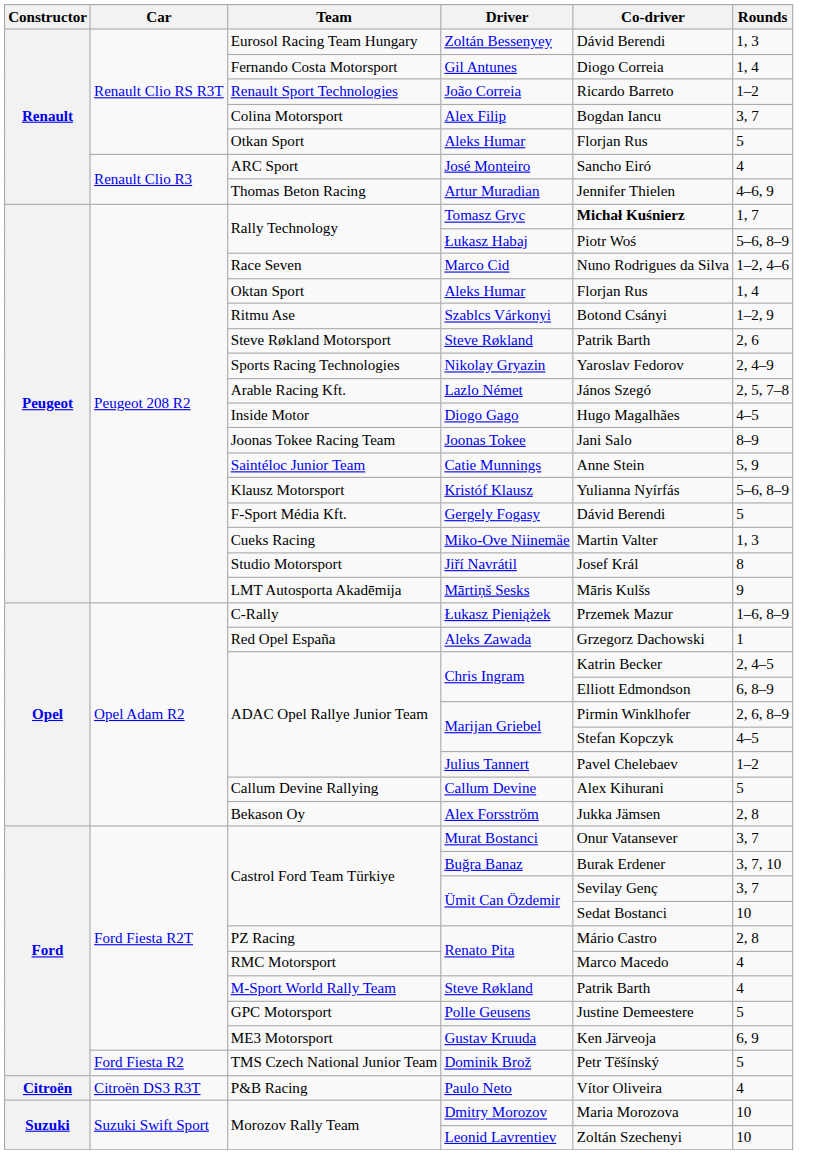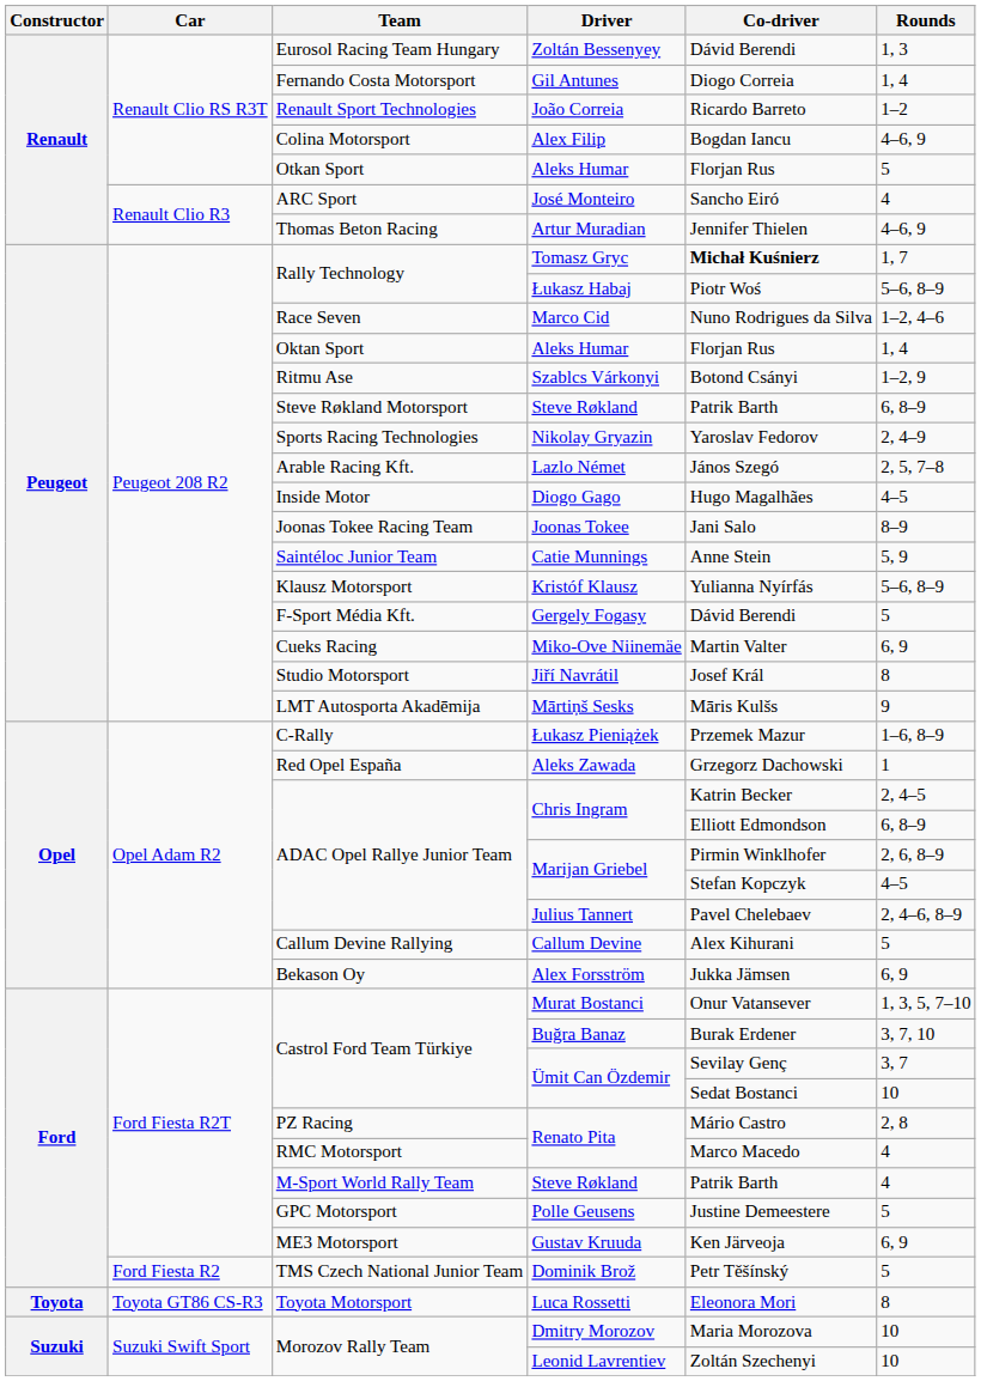Alex Filip | Rounds: 3, 7 -> 4–6, 9
Steve Røkland Motorsport / Steve Røkland | Rounds: 2, 6 -> 6, 8–9
Miko-Ove Niinemäe | Rounds: 1, 3 -> 6, 9
Julius Tannert | Rounds: 1–2 -> 2, 4–6, 8–9
Alex Forsström | Rounds: 2, 8 -> 6, 9
Murat Bostanci | Rounds: 3, 7 -> 1, 3, 5, 7–10
- row: Citroën | Citroën DS3 R3T | P&B Racing | Paulo Neto | Vítor Oliveira | 4
+ row: Toyota | Toyota GT86 CS-R3 | Toyota Motorsport | Luca Rossetti | Eleonora Mori | 8
